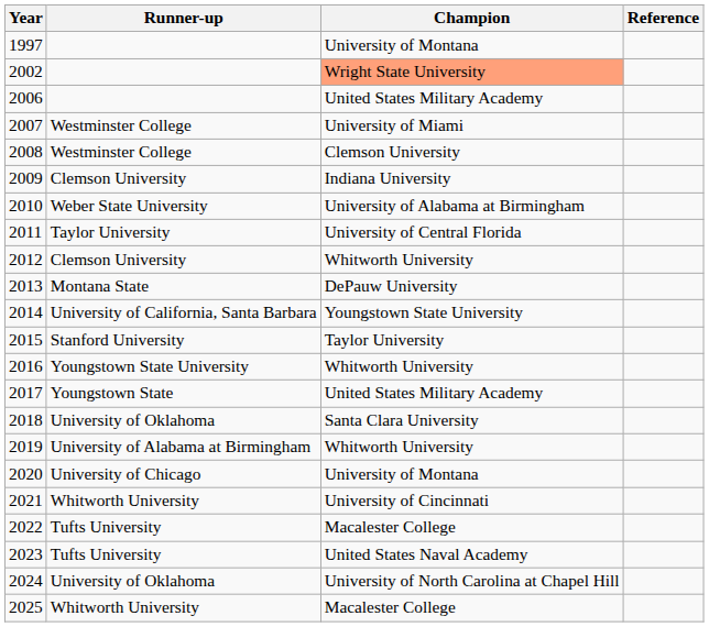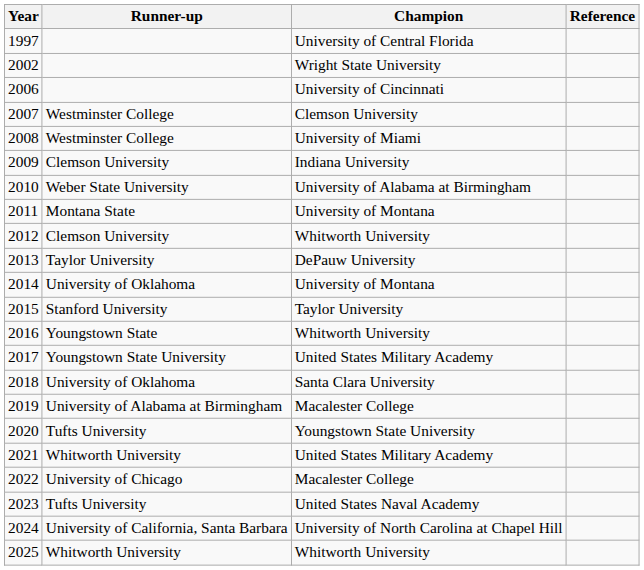1997 | Champion: University of Montana -> University of Central Florida
2002 | Champion: lightsalmon background -> no background
2006 | Champion: United States Military Academy -> University of Cincinnati
2007 | Champion: University of Miami -> Clemson University
2008 | Champion: Clemson University -> University of Miami
2011 | Runner-up: Taylor University -> Montana State
2011 | Champion: University of Central Florida -> University of Montana
2013 | Runner-up: Montana State -> Taylor University
2014 | Runner-up: University of California, Santa Barbara -> University of Oklahoma
2014 | Champion: Youngstown State University -> University of Montana
2016 | Runner-up: Youngstown State University -> Youngstown State
2017 | Runner-up: Youngstown State -> Youngstown State University
2019 | Champion: Whitworth University -> Macalester College
2020 | Runner-up: University of Chicago -> Tufts University
2020 | Champion: University of Montana -> Youngstown State University
2021 | Champion: University of Cincinnati -> United States Military Academy
2022 | Runner-up: Tufts University -> University of Chicago
2024 | Runner-up: University of Oklahoma -> University of California, Santa Barbara
2025 | Champion: Macalester College -> Whitworth University
